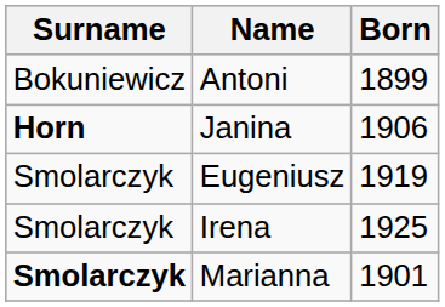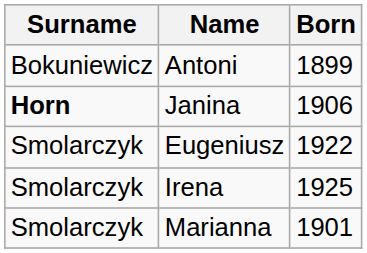Eugeniusz | Born: 1919 -> 1922
Marianna | Surname: bold -> normal
